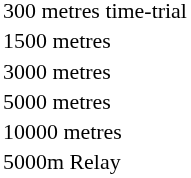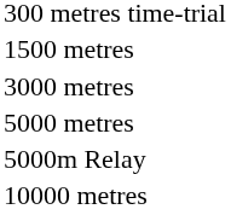rows swapped: 10000 metres <-> 5000m Relay
